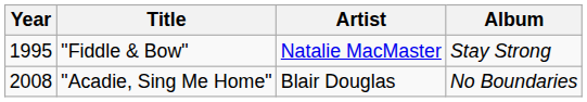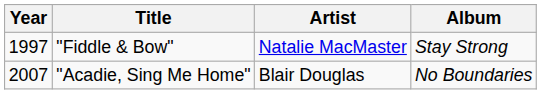"Fiddle & Bow" | Year: 1995 -> 1997
"Acadie, Sing Me Home" | Year: 2008 -> 2007
